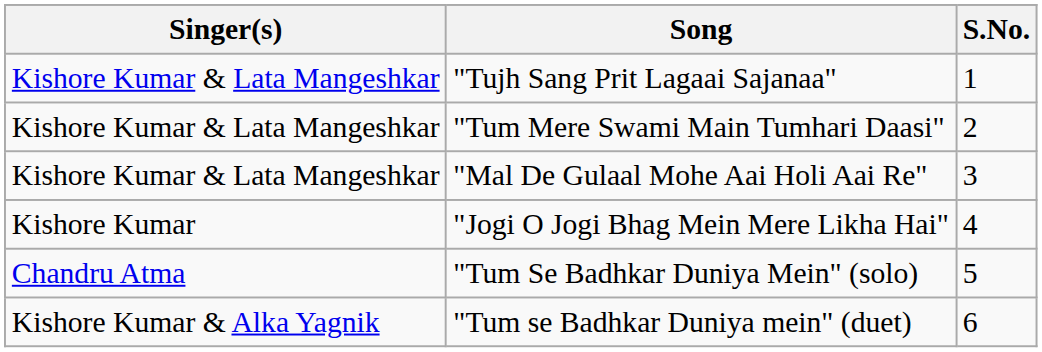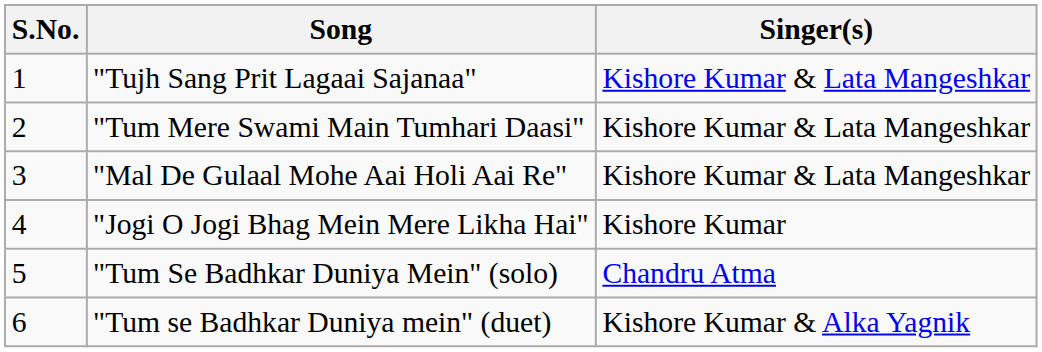columns swapped: S.No. <-> Singer(s)
